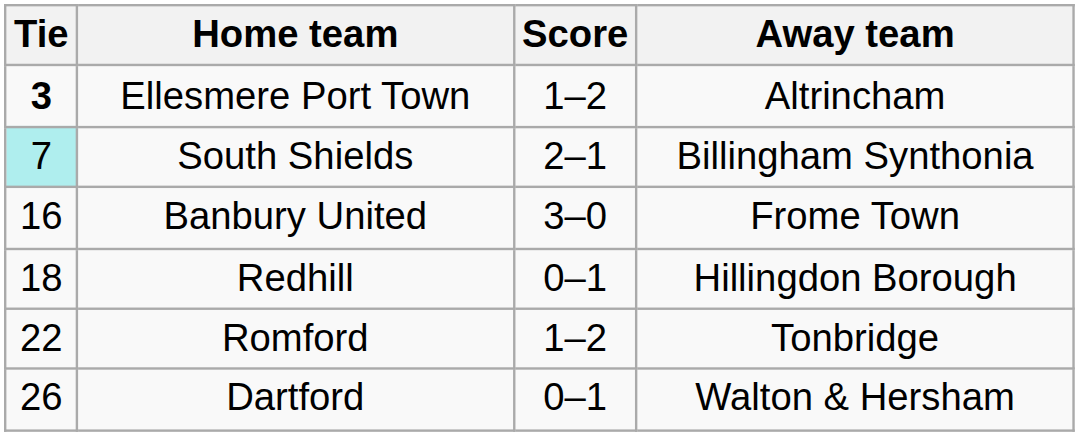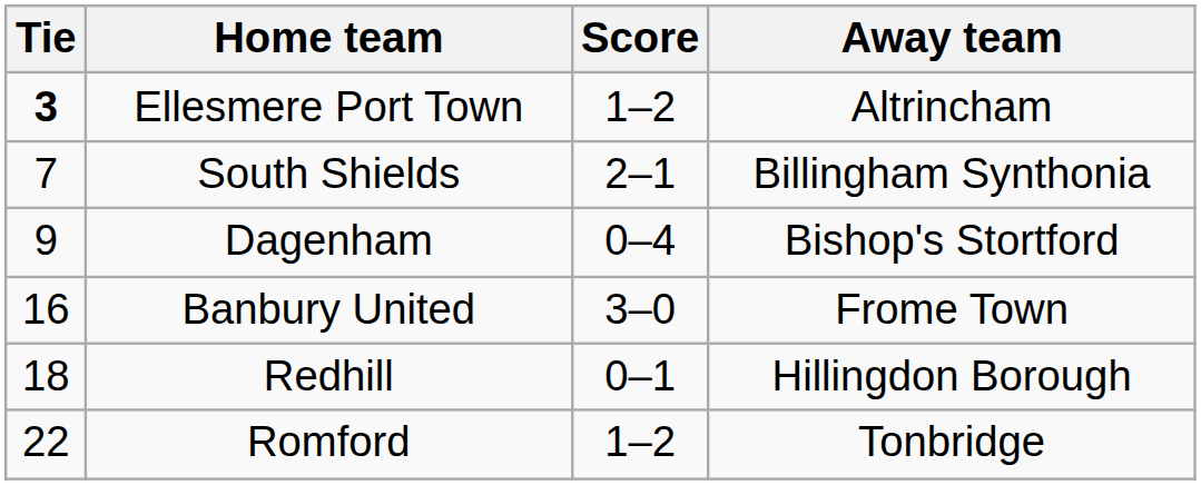South Shields | Tie: paleturquoise background -> no background
+ row: 9 | Dagenham | 0–4 | Bishop's Stortford
- row: 26 | Dartford | 0–1 | Walton & Hersham
